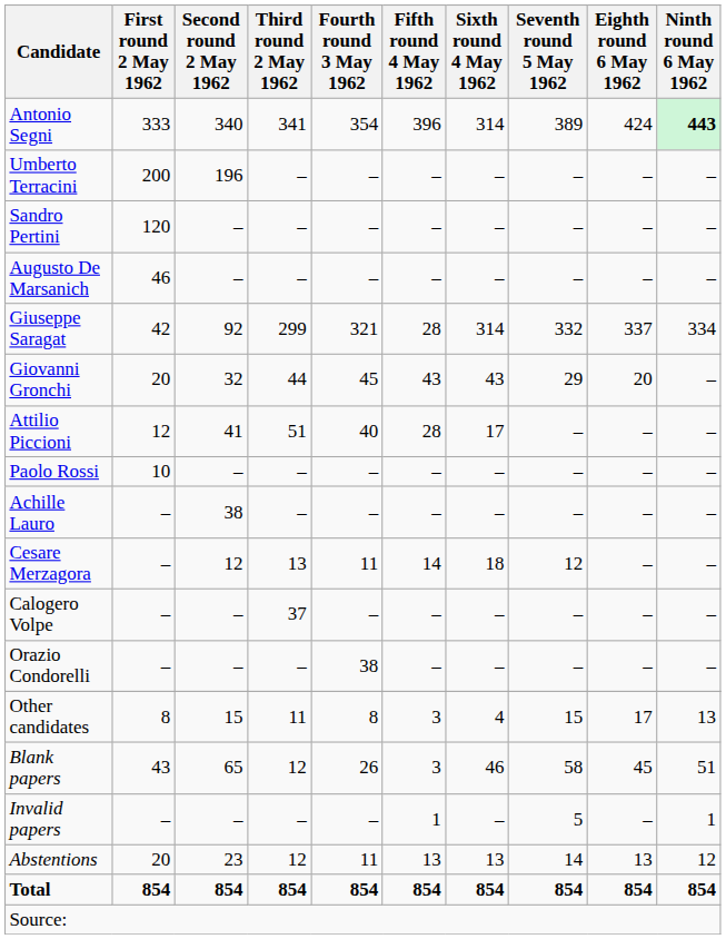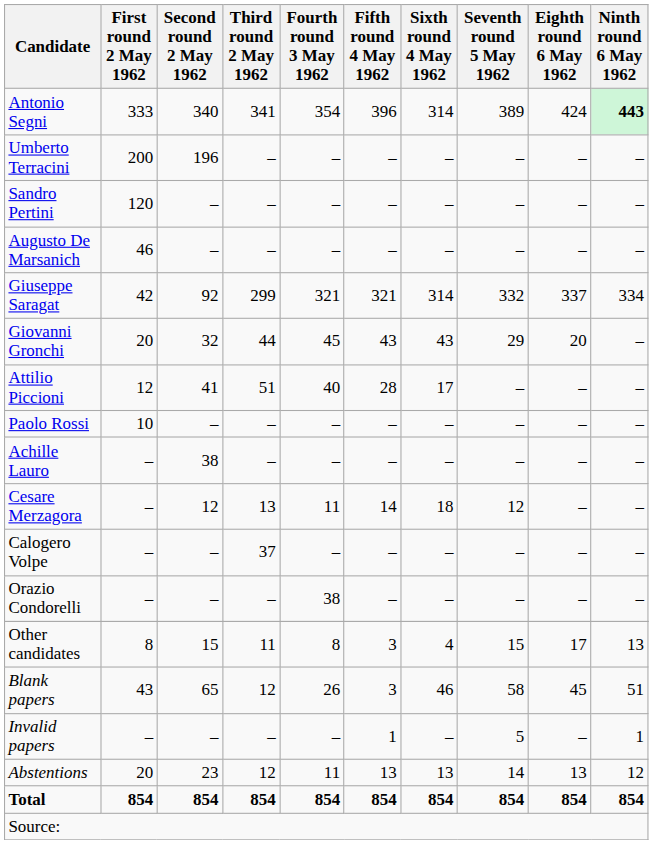Giuseppe Saragat | Fifth round 4 May 1962: 28 -> 321
